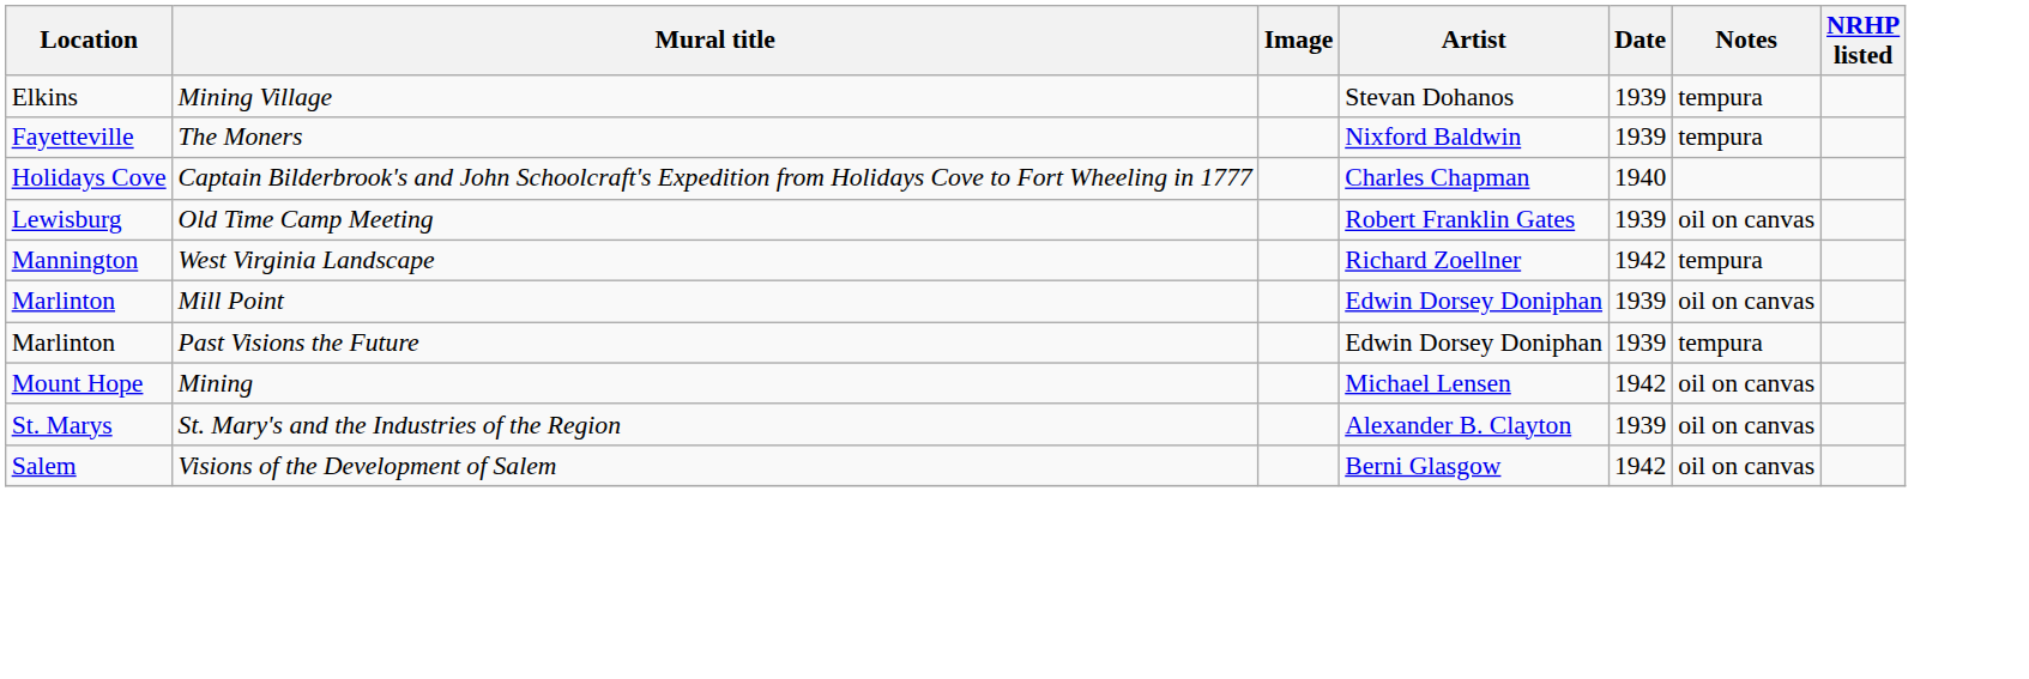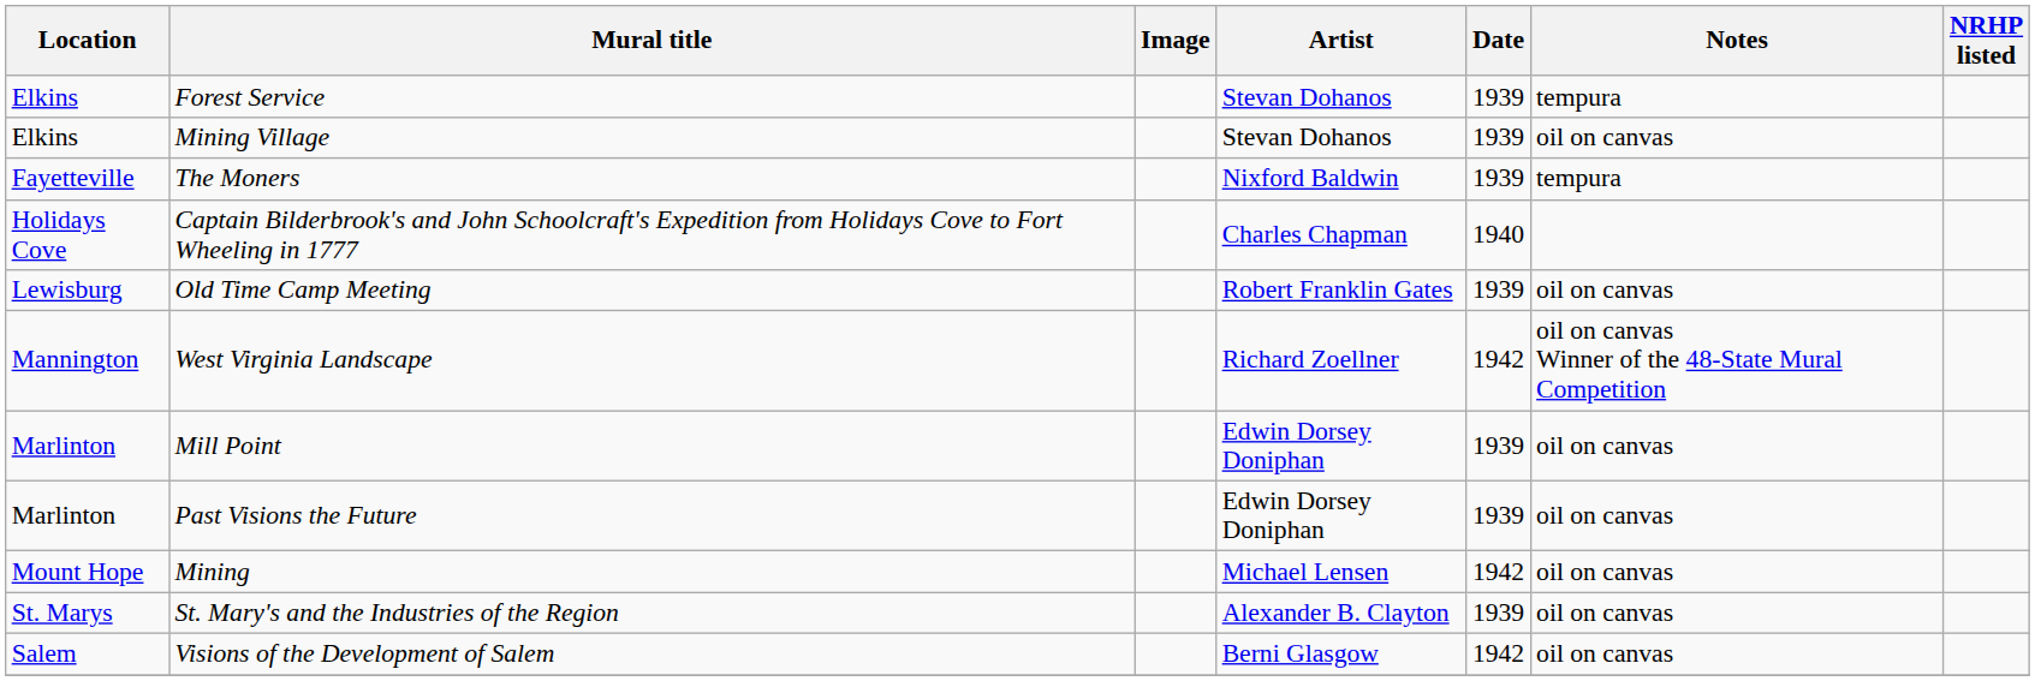+ row: Elkins | Forest Service | Stevan Dohanos | 1939 | tempura
Mining Village | Notes: tempura -> oil on canvas
West Virginia Landscape | Notes: tempura -> oil on canvas Winner of the 48-State Mural Competition
Past Visions the Future | Notes: tempura -> oil on canvas
